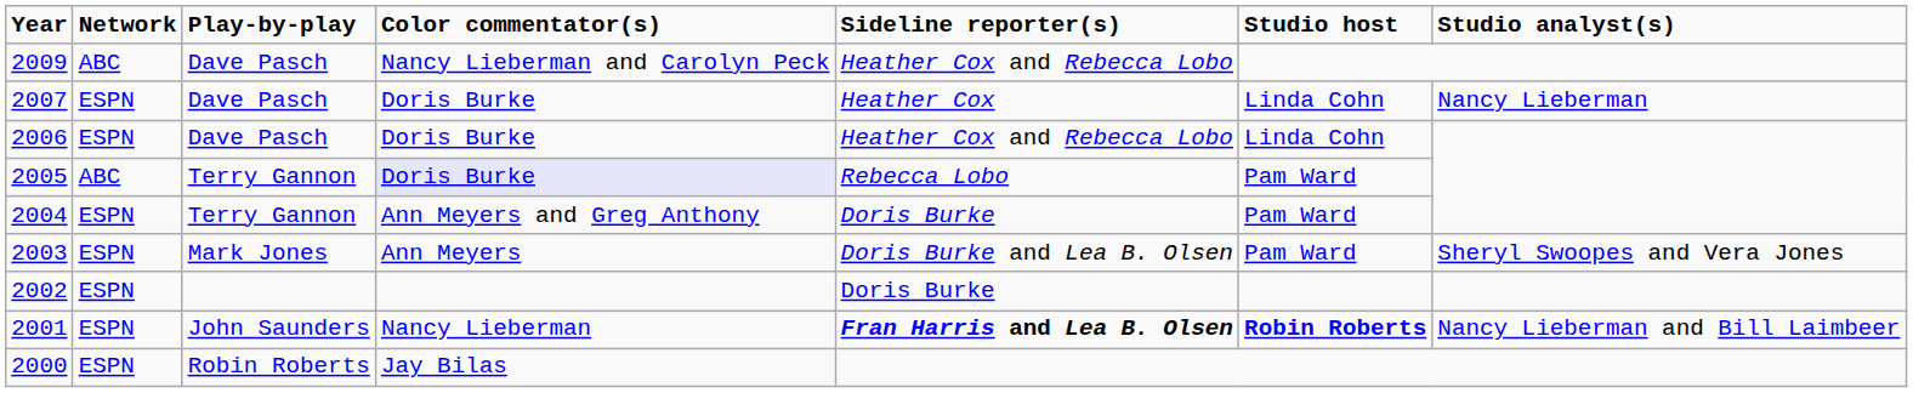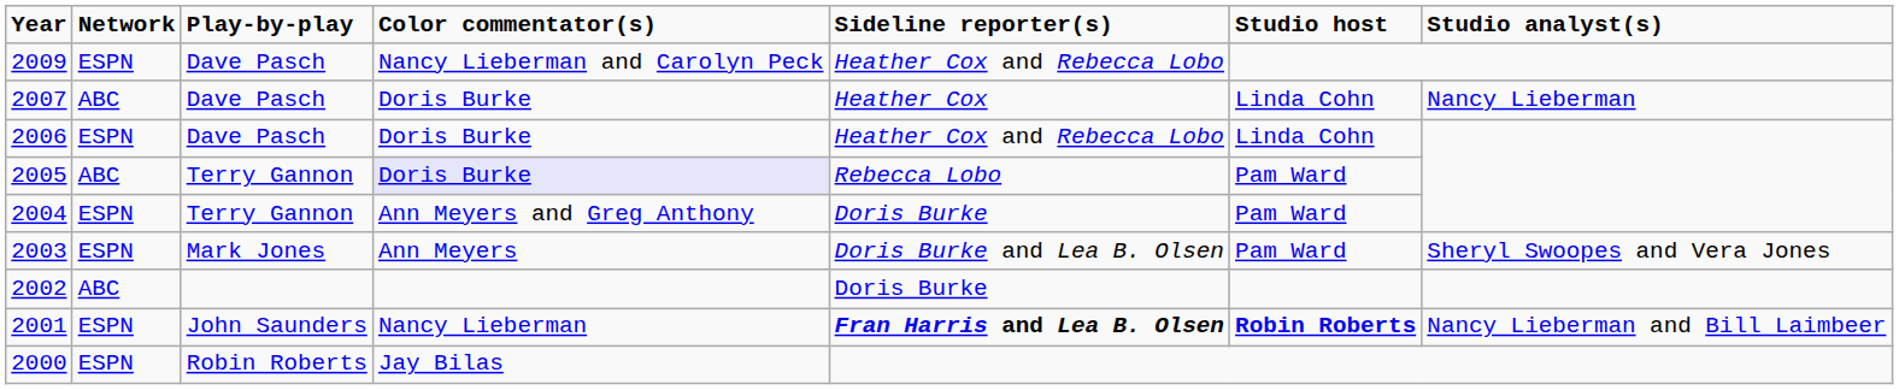2009 | Network: ABC -> ESPN
2007 | Network: ESPN -> ABC
2002 | Network: ESPN -> ABC
